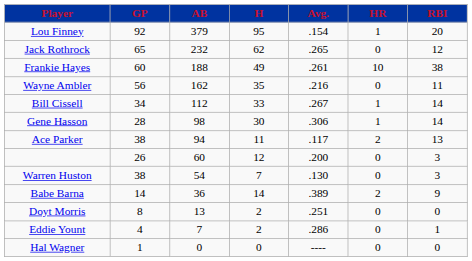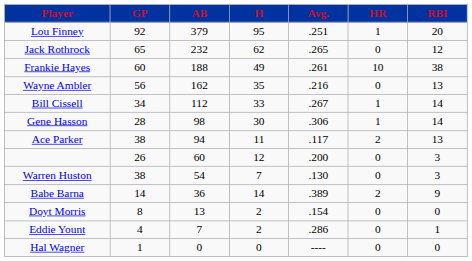Lou Finney | Avg.: .154 -> .251
Wayne Ambler | RBI: 11 -> 13
Doyt Morris | Avg.: .251 -> .154
